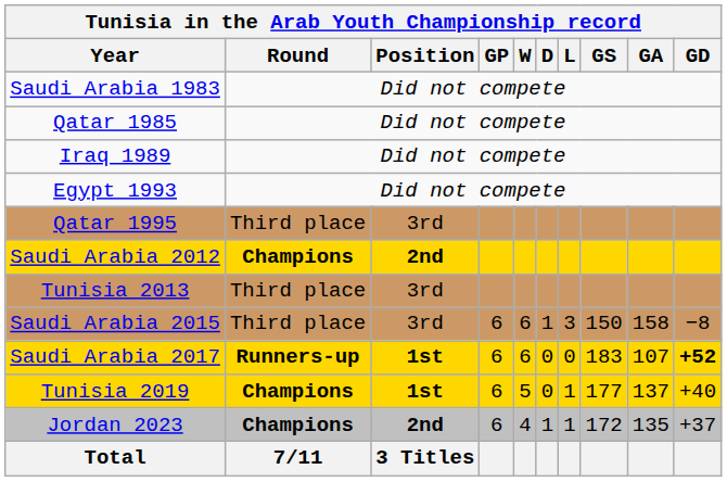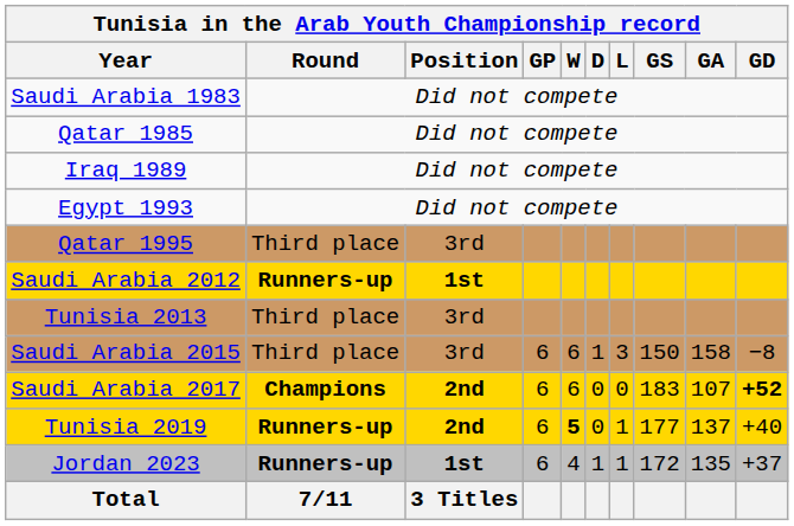Saudi Arabia 2012 | Round: Champions -> Runners-up
Saudi Arabia 2012 | Position: 2nd -> 1st
Saudi Arabia 2017 | Round: Runners-up -> Champions
Saudi Arabia 2017 | Position: 1st -> 2nd
Tunisia 2019 | Round: Champions -> Runners-up
Tunisia 2019 | Position: 1st -> 2nd
Tunisia 2019 | W: normal -> bold
Jordan 2023 | Round: Champions -> Runners-up
Jordan 2023 | Position: 2nd -> 1st
